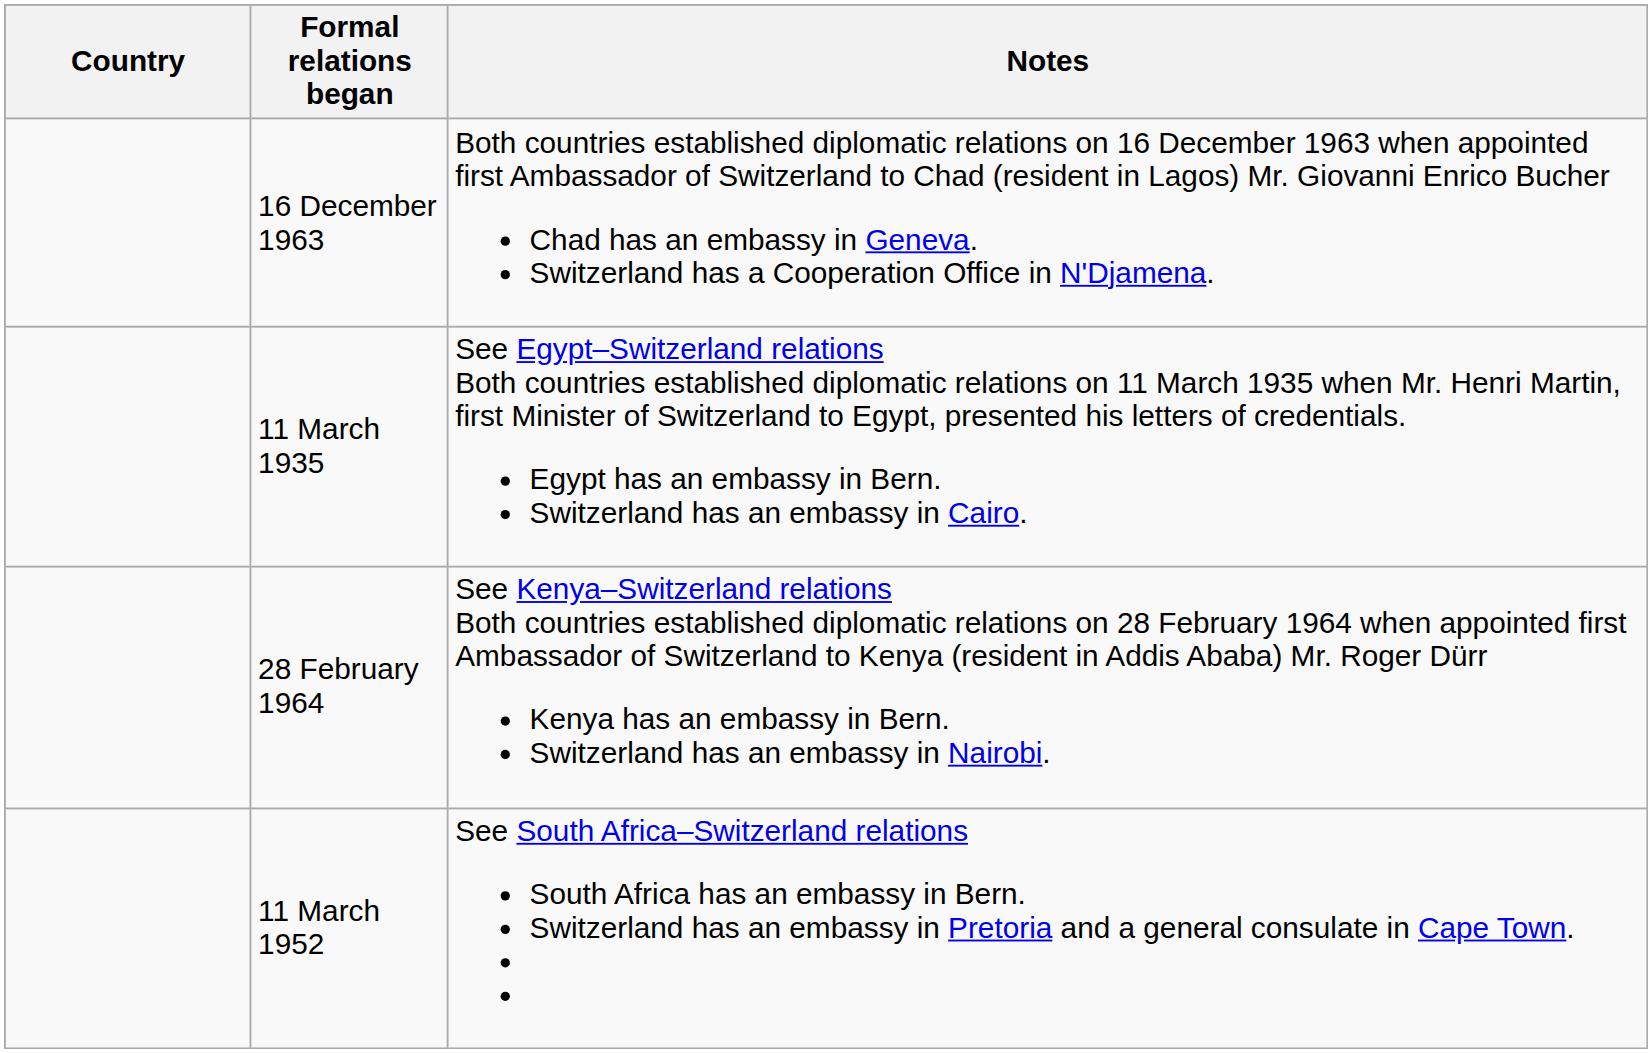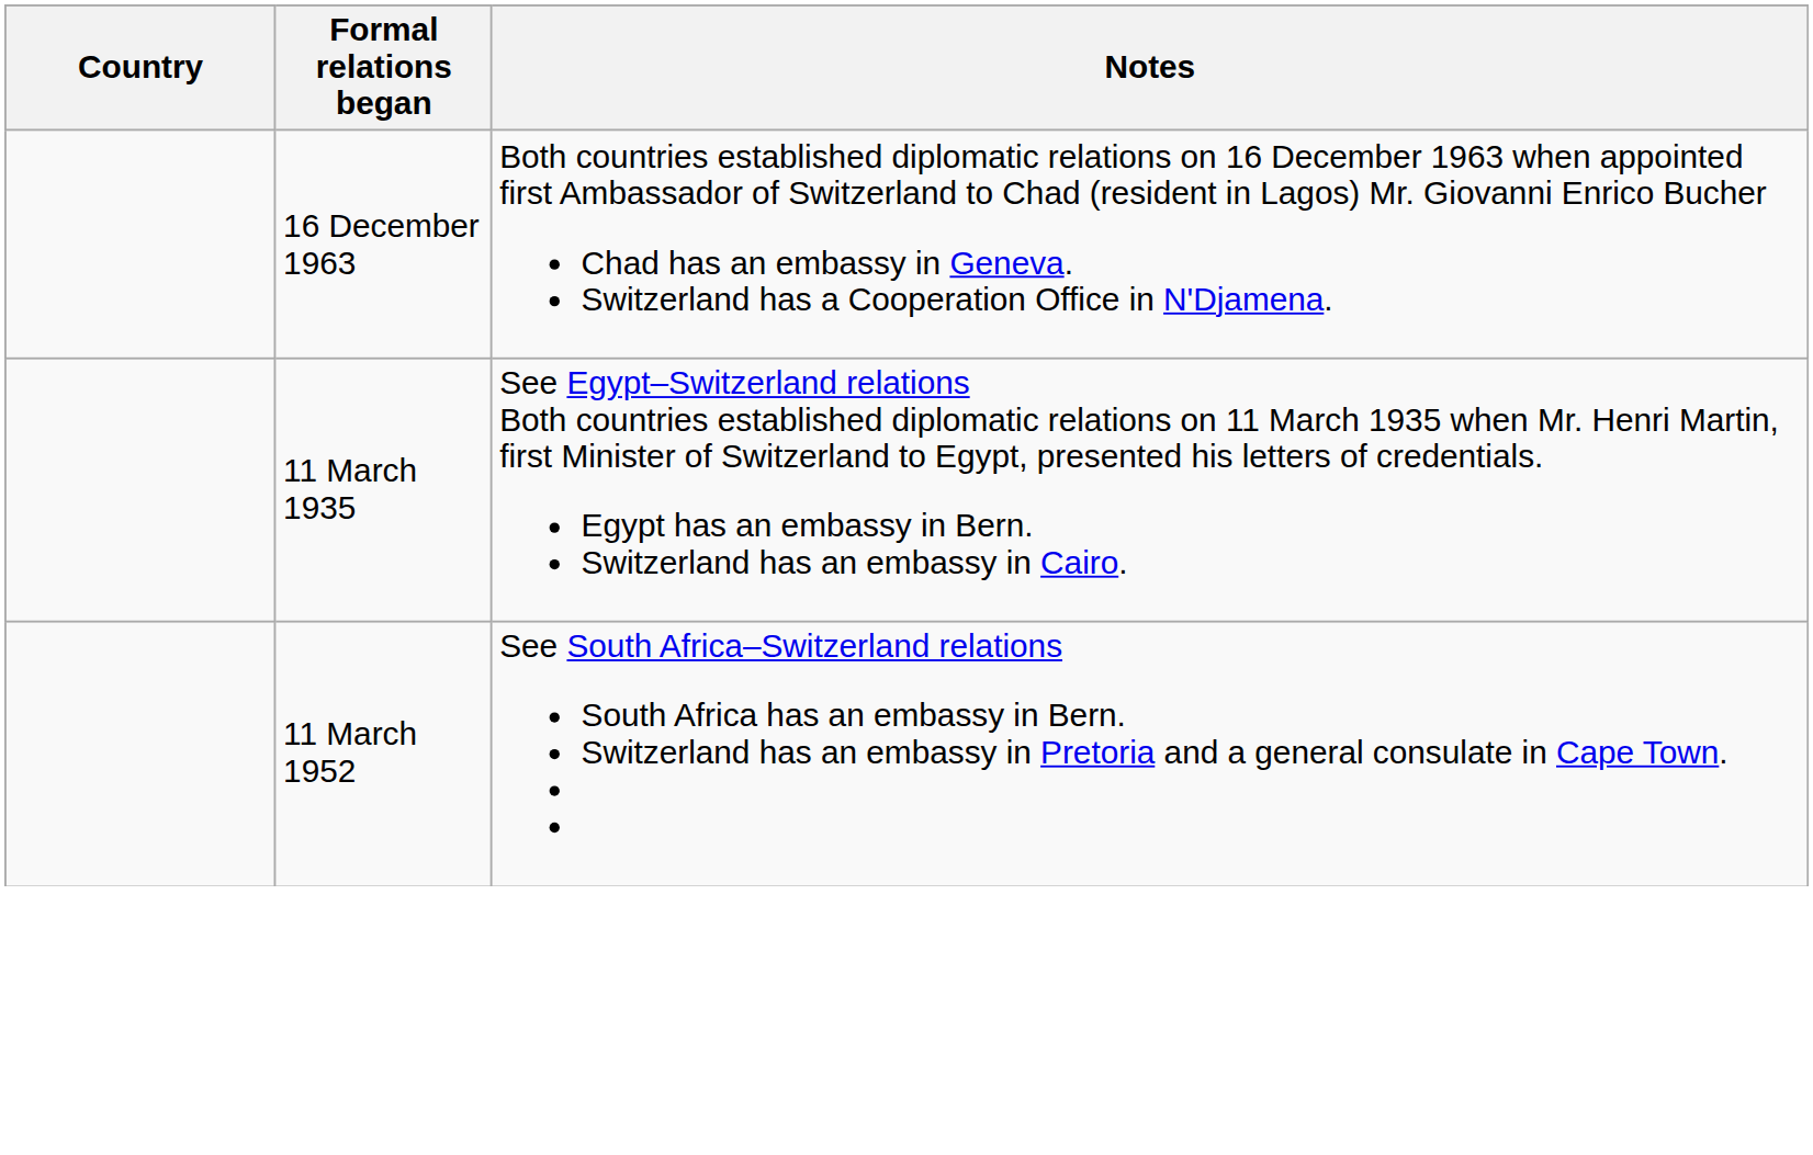- row: 28 February 1964 | See Kenya–Switzerland relations Both countries established diplomatic relations on 28 February 1964 when appointed first Ambassador of Switzerland to Kenya (resident in Addis Ababa) Mr. Roger Dürr Kenya has an embassy in Bern. Switzerland has an embassy in Nairobi.
